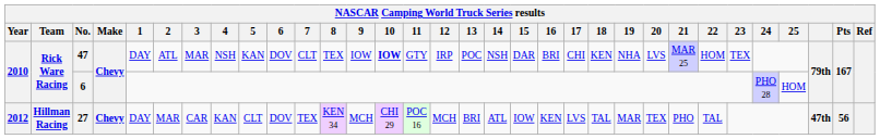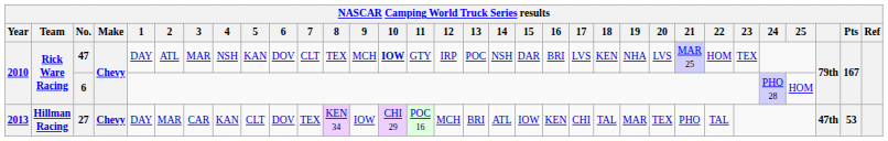47 | 9: IOW -> MCH
47 | 17: CHI -> LVS
27 | Year: 2012 -> 2013
27 | 9: MCH -> IOW
27 | 17: LVS -> CHI
27 | Pts: 56 -> 53
